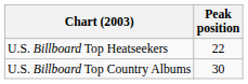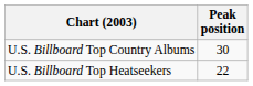rows swapped: U.S. Billboard Top Country Albums <-> U.S. Billboard Top Heatseekers
